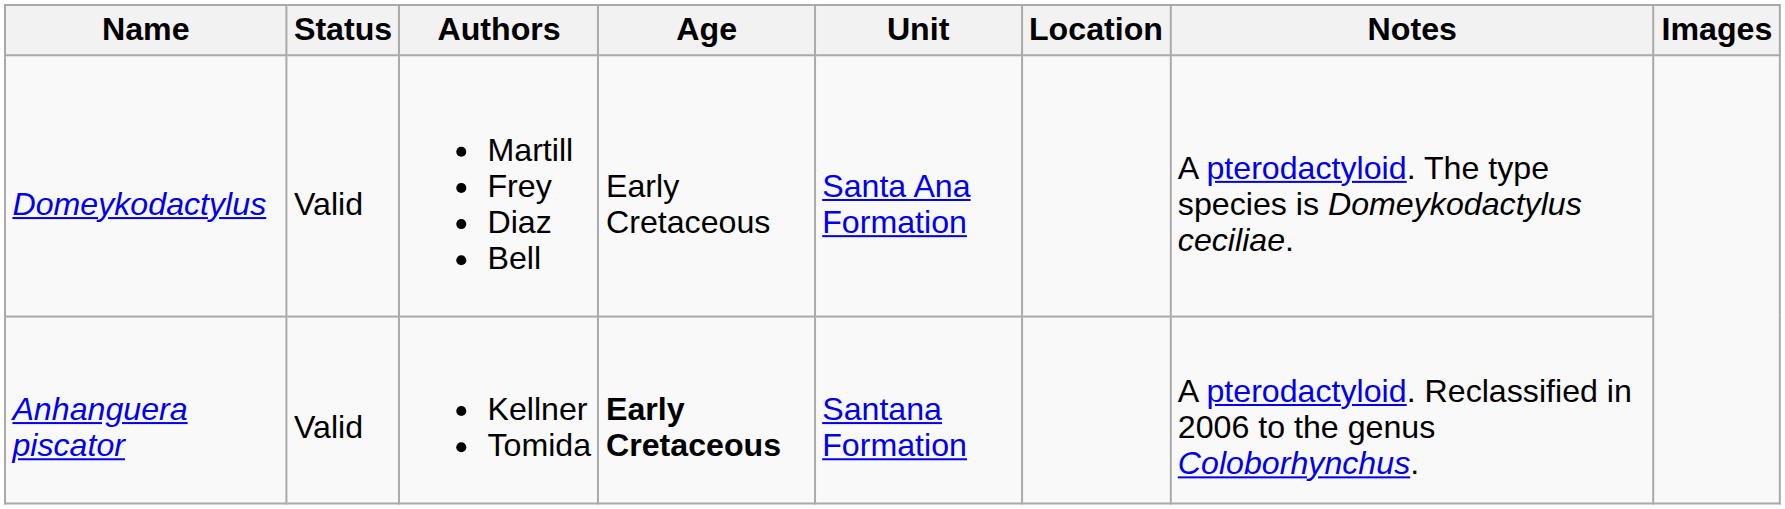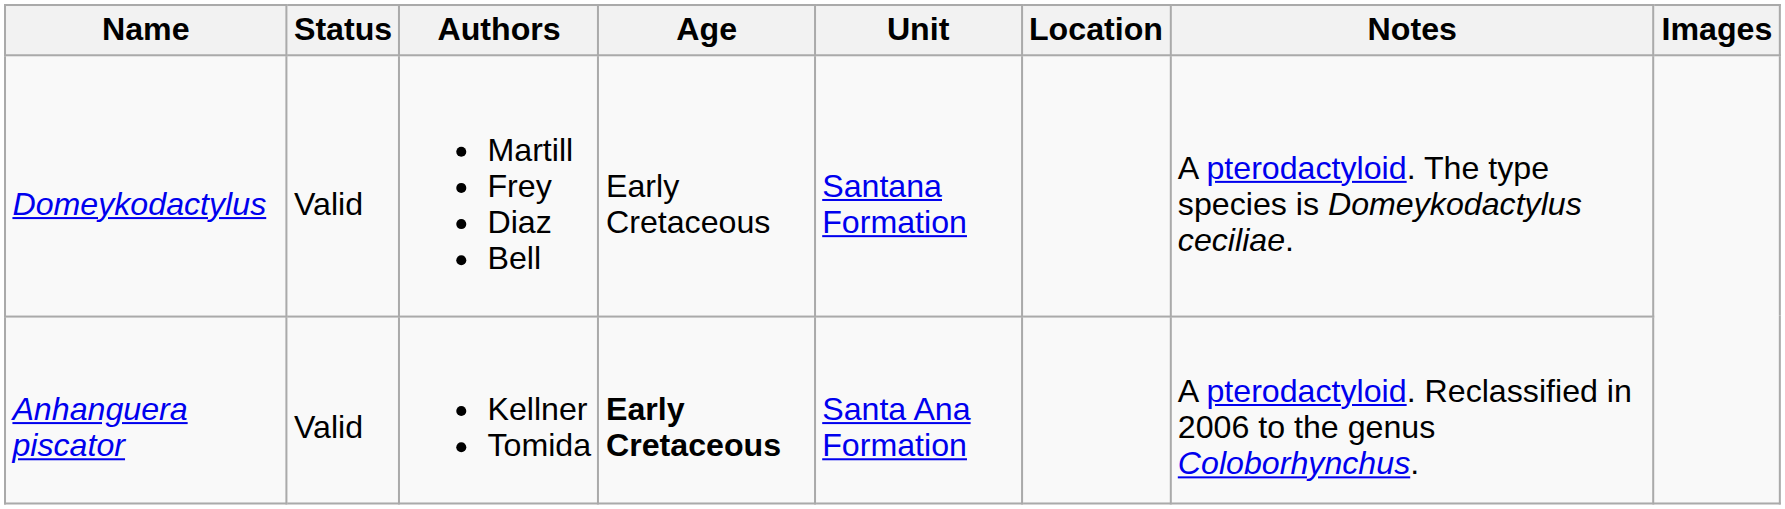Domeykodactylus | Unit: Santa Ana Formation -> Santana Formation
Anhanguera piscator | Unit: Santana Formation -> Santa Ana Formation
